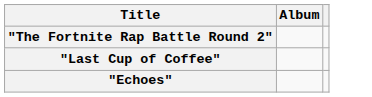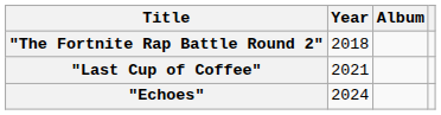+ column: Year | 2018 | 2021 | 2024
